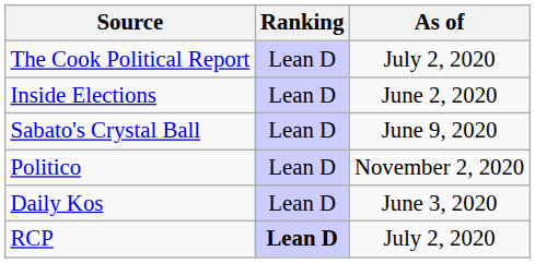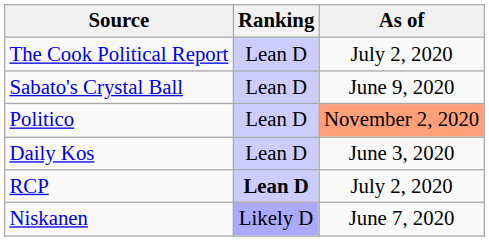- row: Inside Elections | Lean D | June 2, 2020
Politico | As of: no background -> lightsalmon background
+ row: Niskanen | Likely D | June 7, 2020
